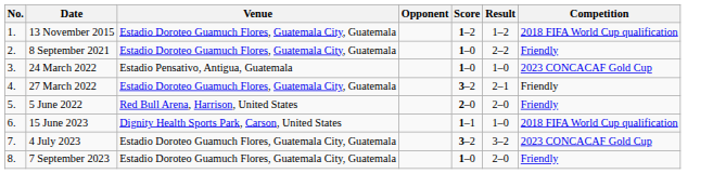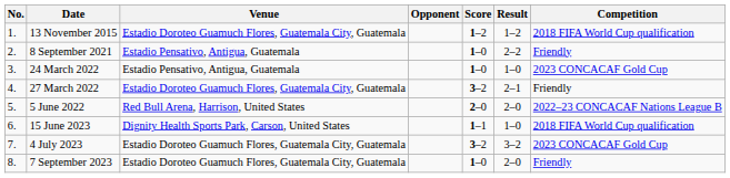8 September 2021 | Venue: Estadio Doroteo Guamuch Flores, Guatemala City, Guatemala -> Estadio Pensativo, Antigua, Guatemala
5 June 2022 | Competition: Friendly -> 2022–23 CONCACAF Nations League B
